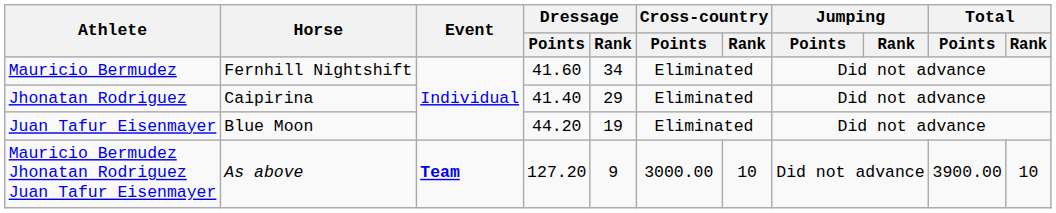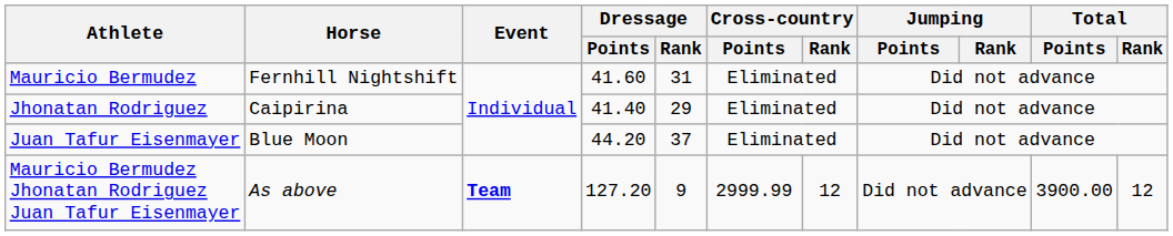Mauricio Bermudez | Dressage / Rank: 34 -> 31
Juan Tafur Eisenmayer | Dressage / Rank: 19 -> 37
Mauricio Bermudez Jhonatan Rodriguez Juan Tafur Eisenmayer | Cross-country / Points: 3000.00 -> 2999.99
Mauricio Bermudez Jhonatan Rodriguez Juan Tafur Eisenmayer | Cross-country / Rank: 10 -> 12
Mauricio Bermudez Jhonatan Rodriguez Juan Tafur Eisenmayer | Total / Rank: 10 -> 12
